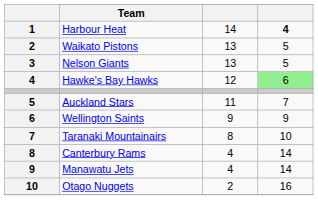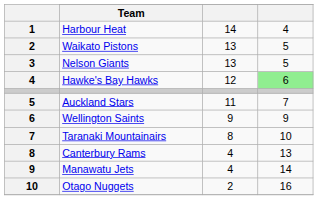Harbour Heat | column 4: bold -> normal
Canterbury Rams | column 4: 14 -> 13
